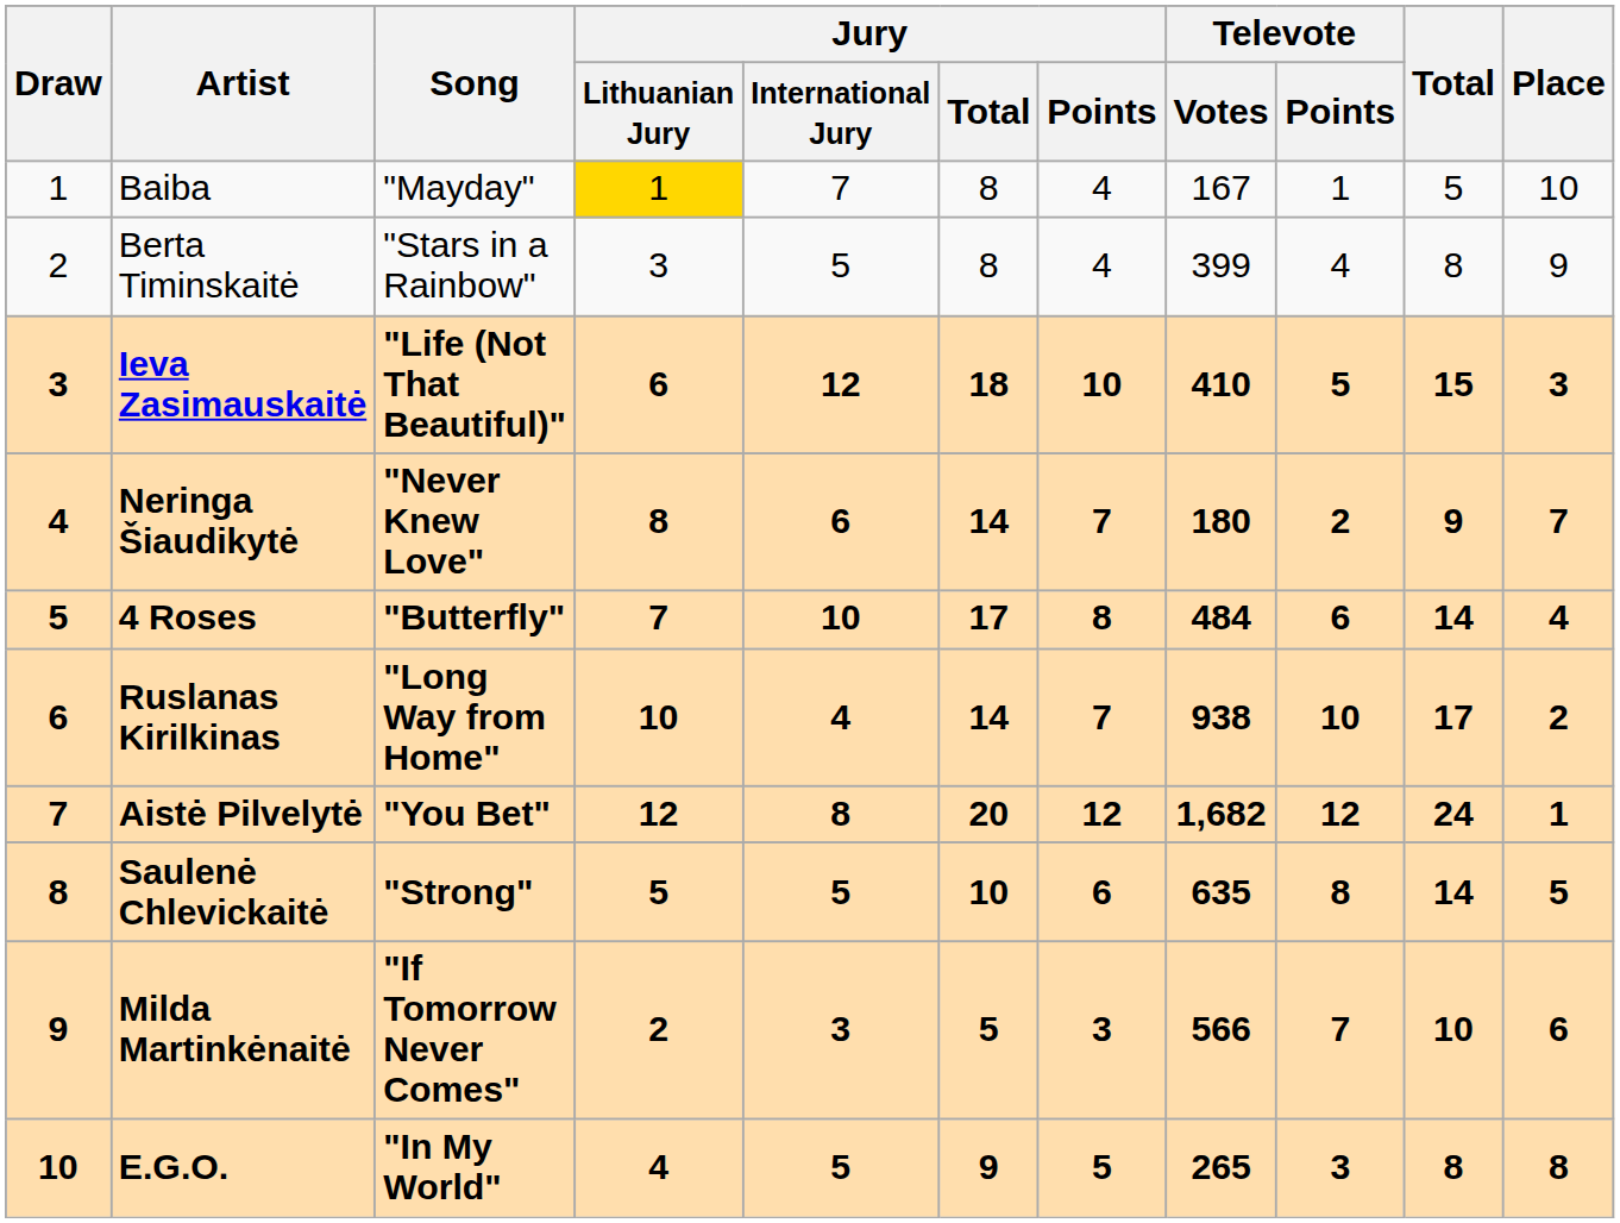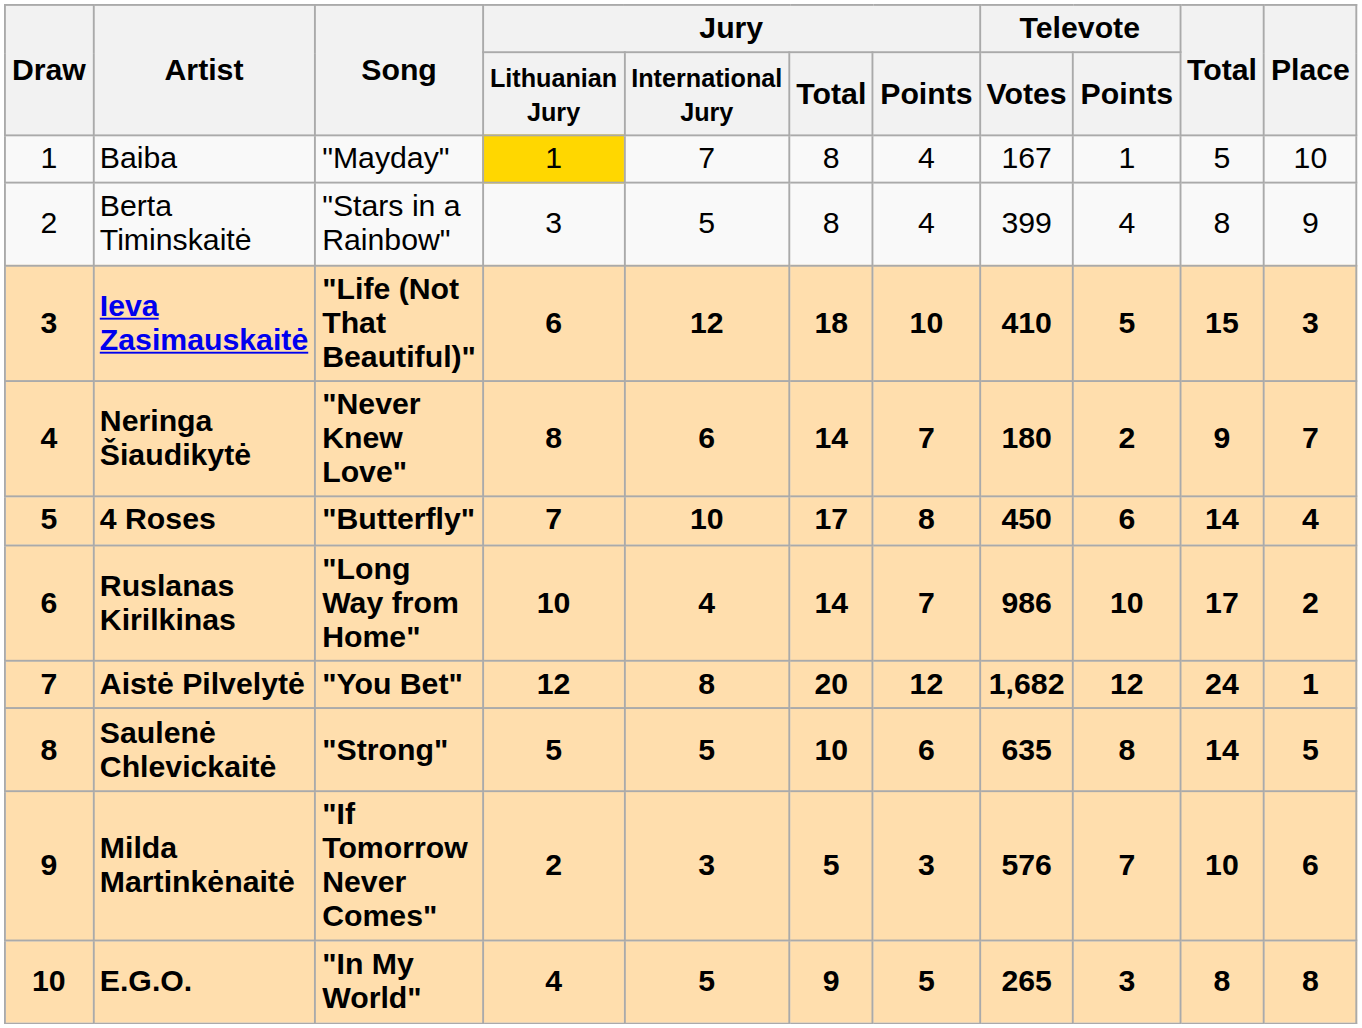4 Roses | Televote / Votes: 484 -> 450
Ruslanas Kirilkinas | Televote / Votes: 938 -> 986
Milda Martinkėnaitė | Televote / Votes: 566 -> 576
